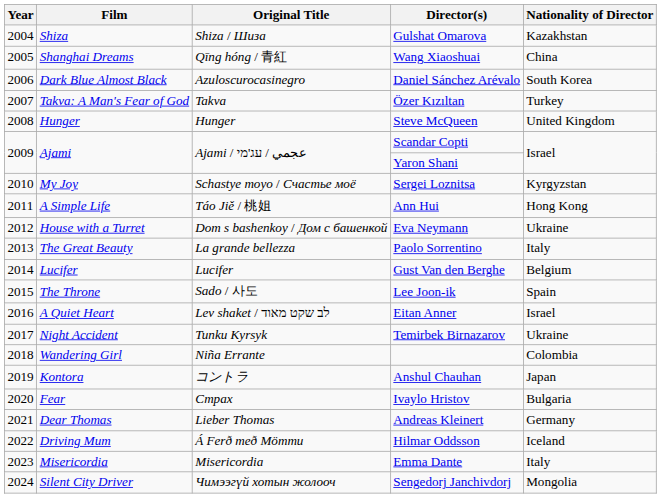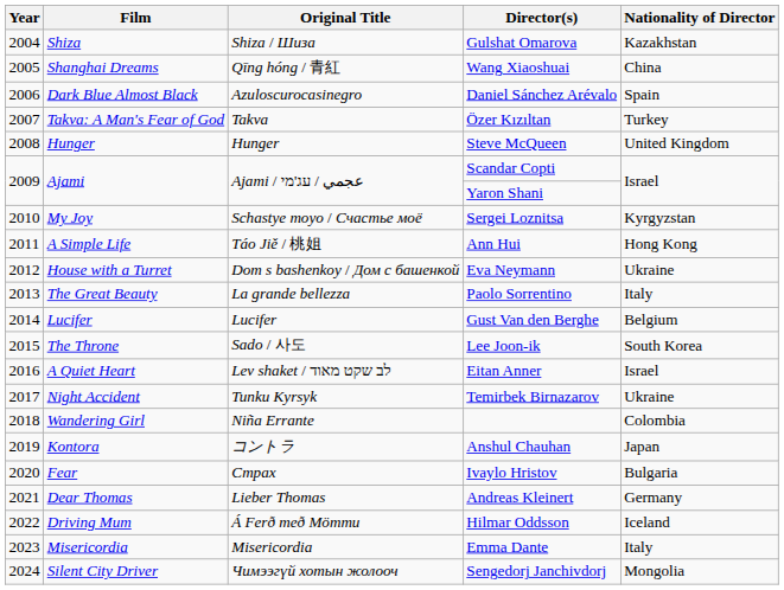Daniel Sánchez Arévalo | Nationality of Director: South Korea -> Spain
Lee Joon-ik | Nationality of Director: Spain -> South Korea
